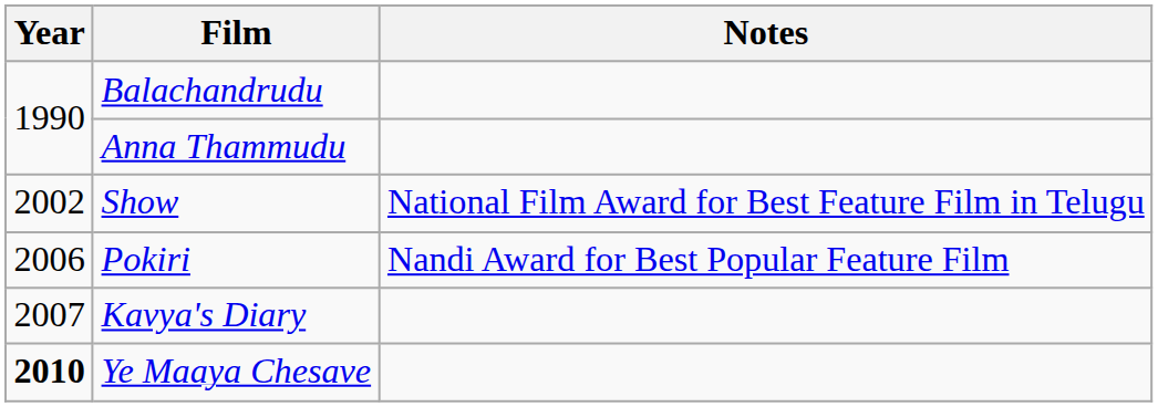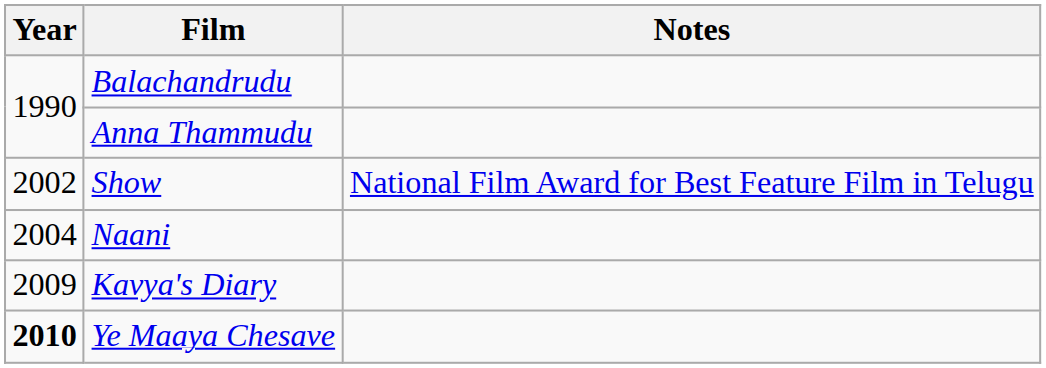+ row: 2004 | Naani
- row: 2006 | Pokiri | Nandi Award for Best Popular Feature Film
Kavya's Diary | Year: 2007 -> 2009
